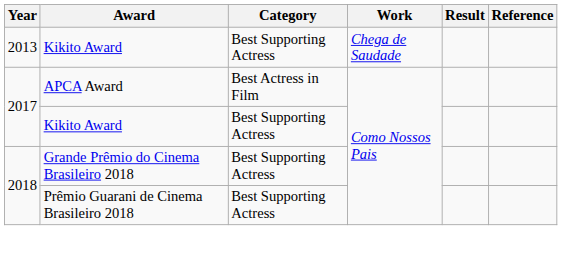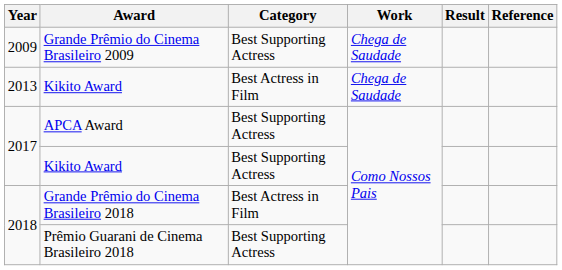+ row: 2009 | Grande Prêmio do Cinema Brasileiro 2009 | Best Supporting Actress | Chega de Saudade
2013 / Kikito Award | Category: Best Supporting Actress -> Best Actress in Film
APCA Award | Category: Best Actress in Film -> Best Supporting Actress
Grande Prêmio do Cinema Brasileiro 2018 | Category: Best Supporting Actress -> Best Actress in Film
